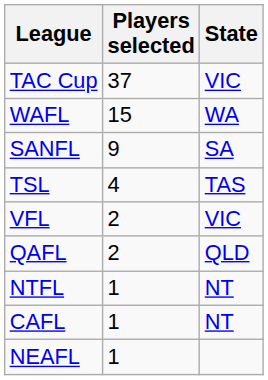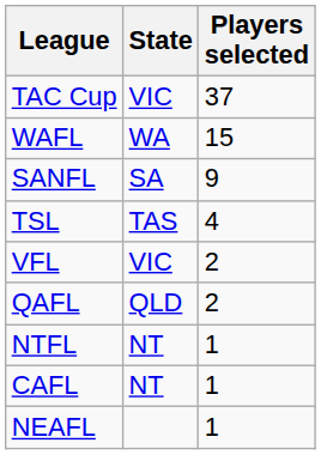columns swapped: Players selected <-> State
